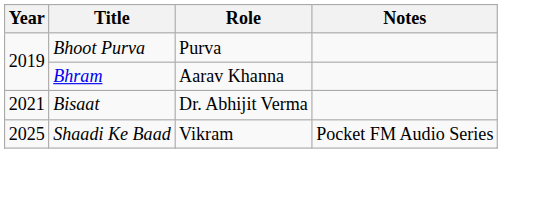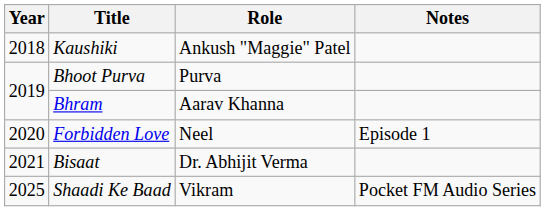+ row: 2018 | Kaushiki | Ankush "Maggie" Patel
+ row: 2020 | Forbidden Love | Neel | Episode 1
